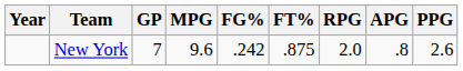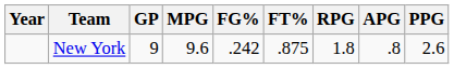New York | GP: 7 -> 9
New York | RPG: 2.0 -> 1.8
